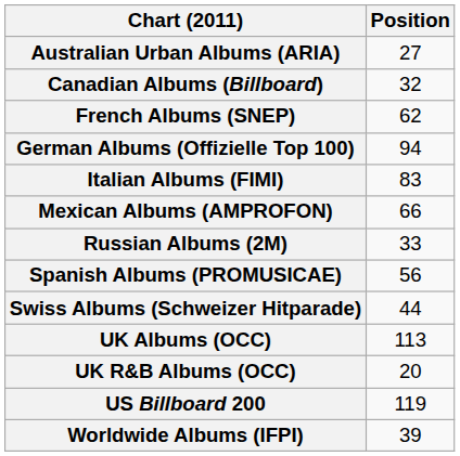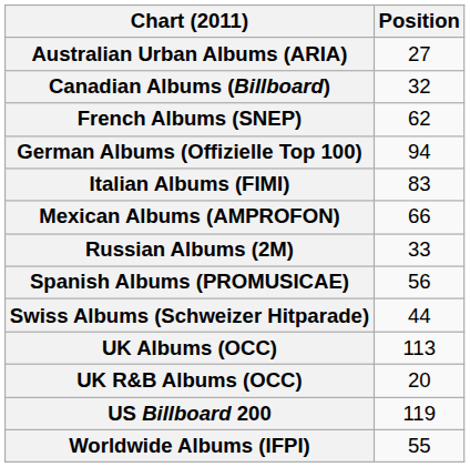Worldwide Albums (IFPI) | Position: 39 -> 55
